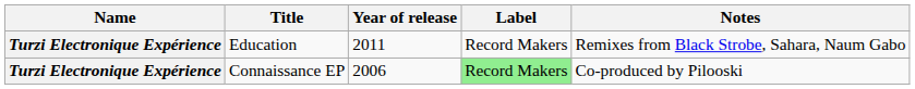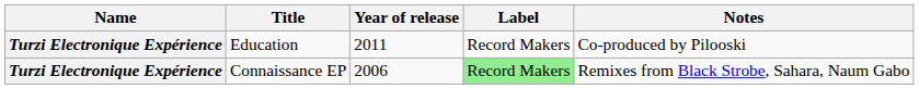Education | Notes: Remixes from Black Strobe, Sahara, Naum Gabo -> Co-produced by Pilooski
Connaissance EP | Notes: Co-produced by Pilooski -> Remixes from Black Strobe, Sahara, Naum Gabo
